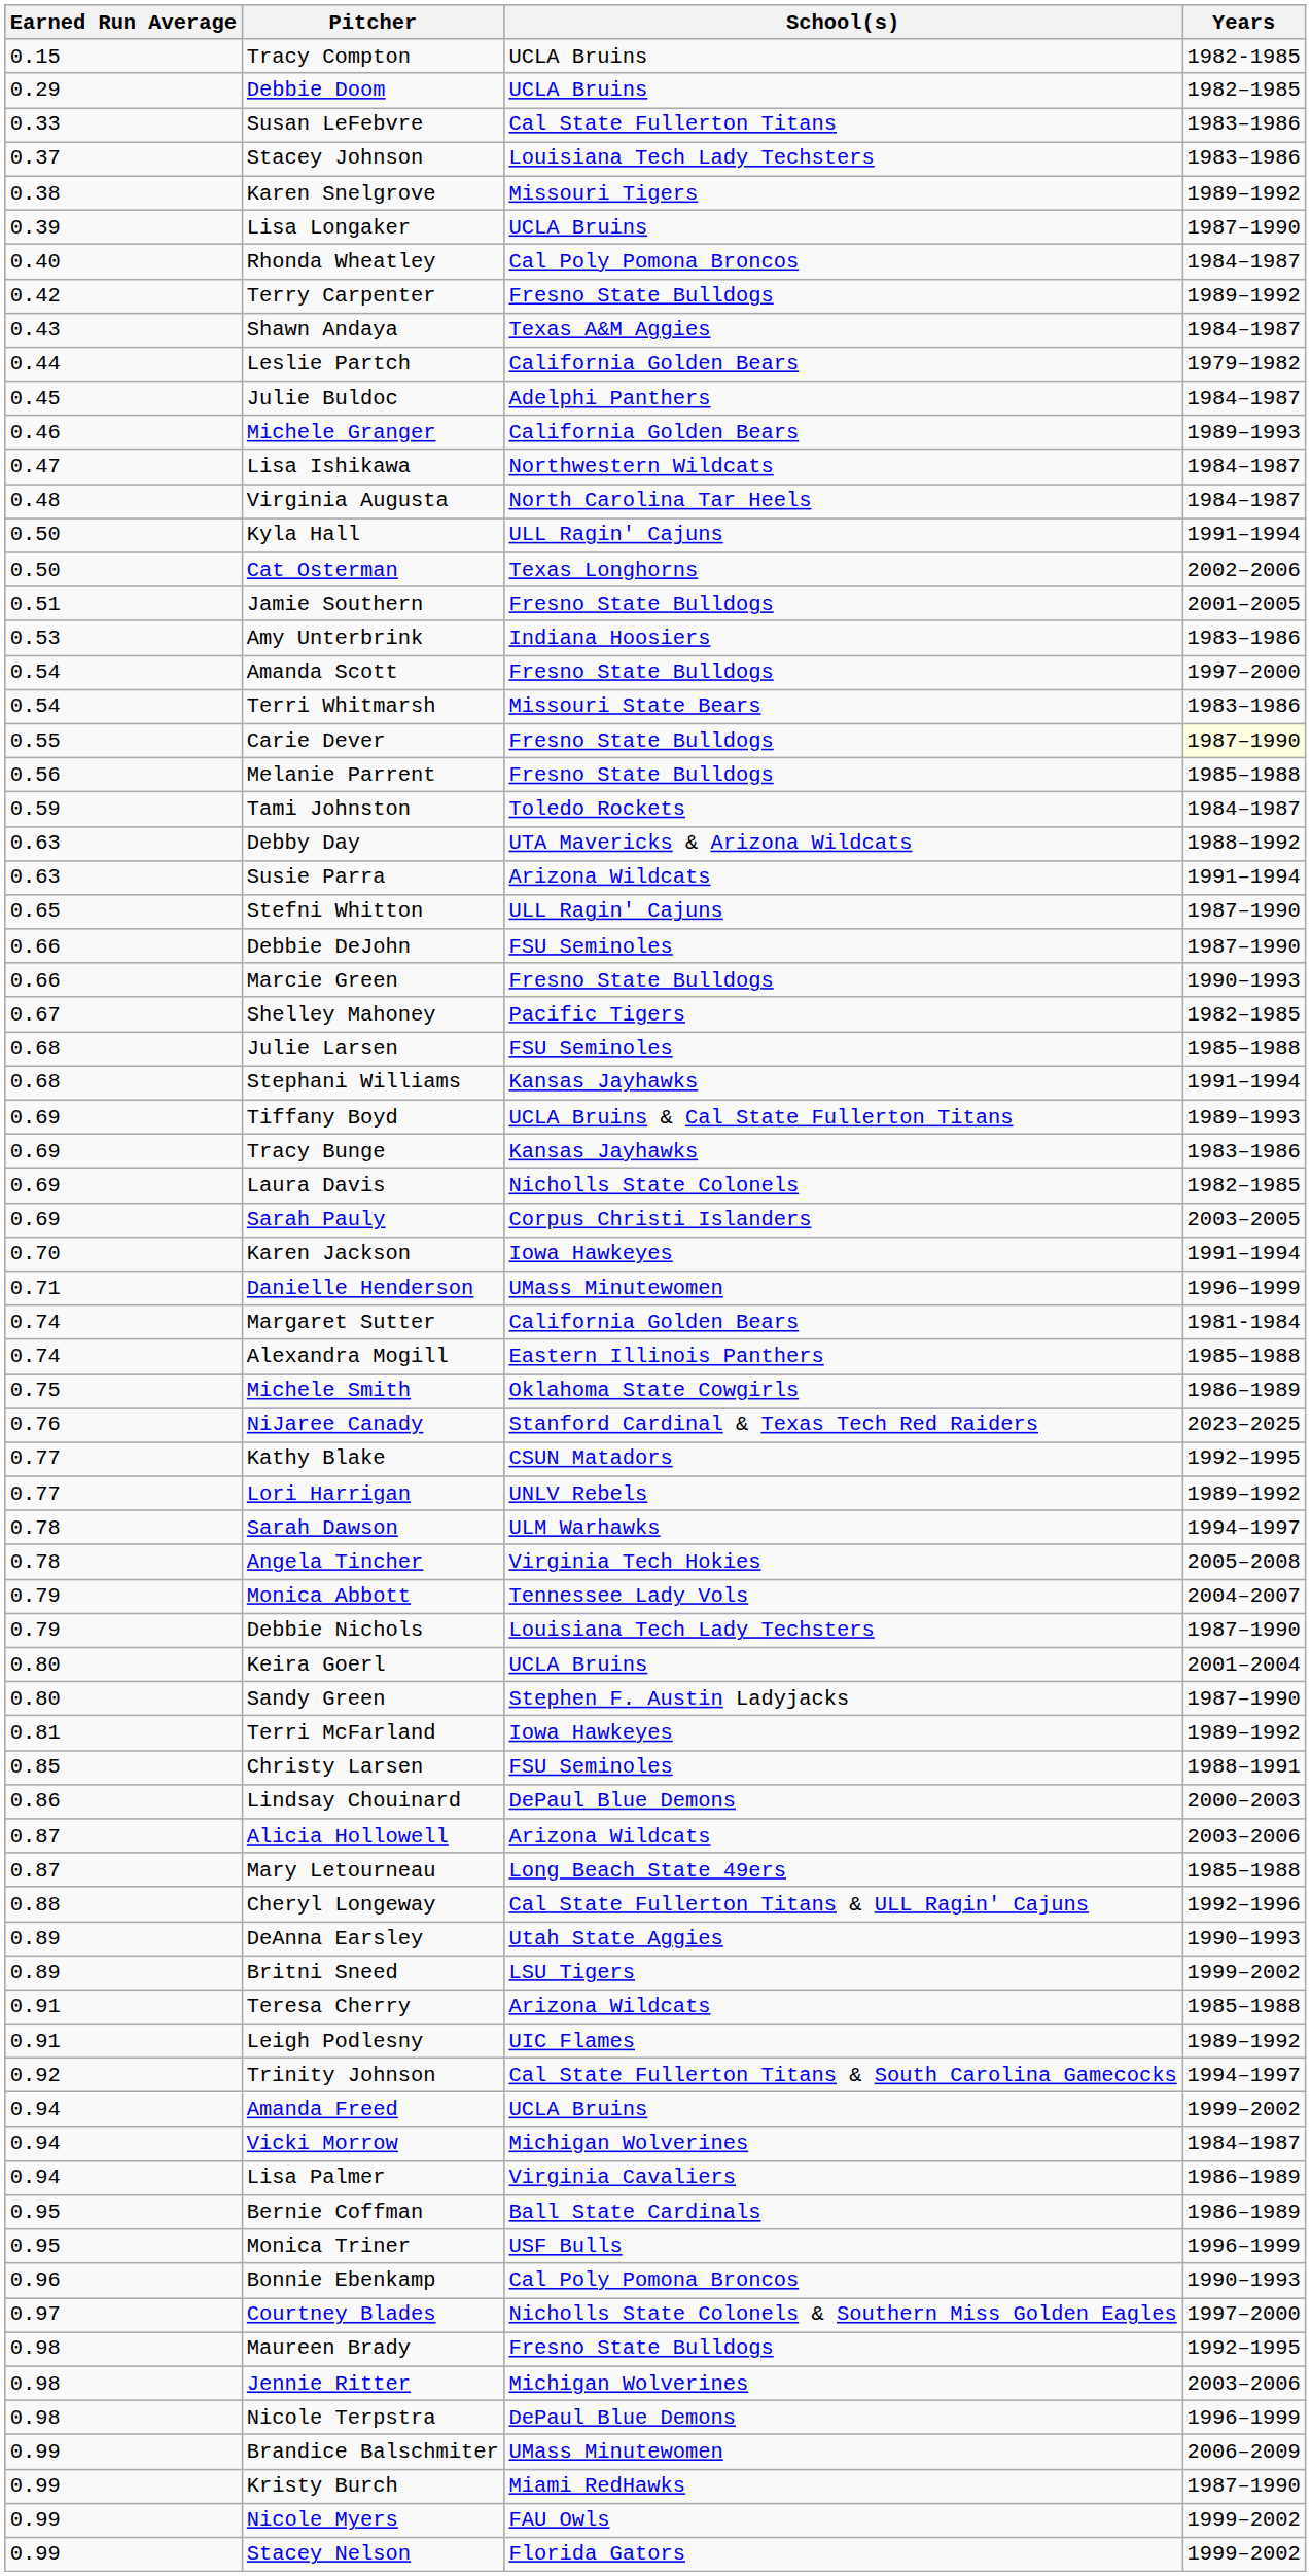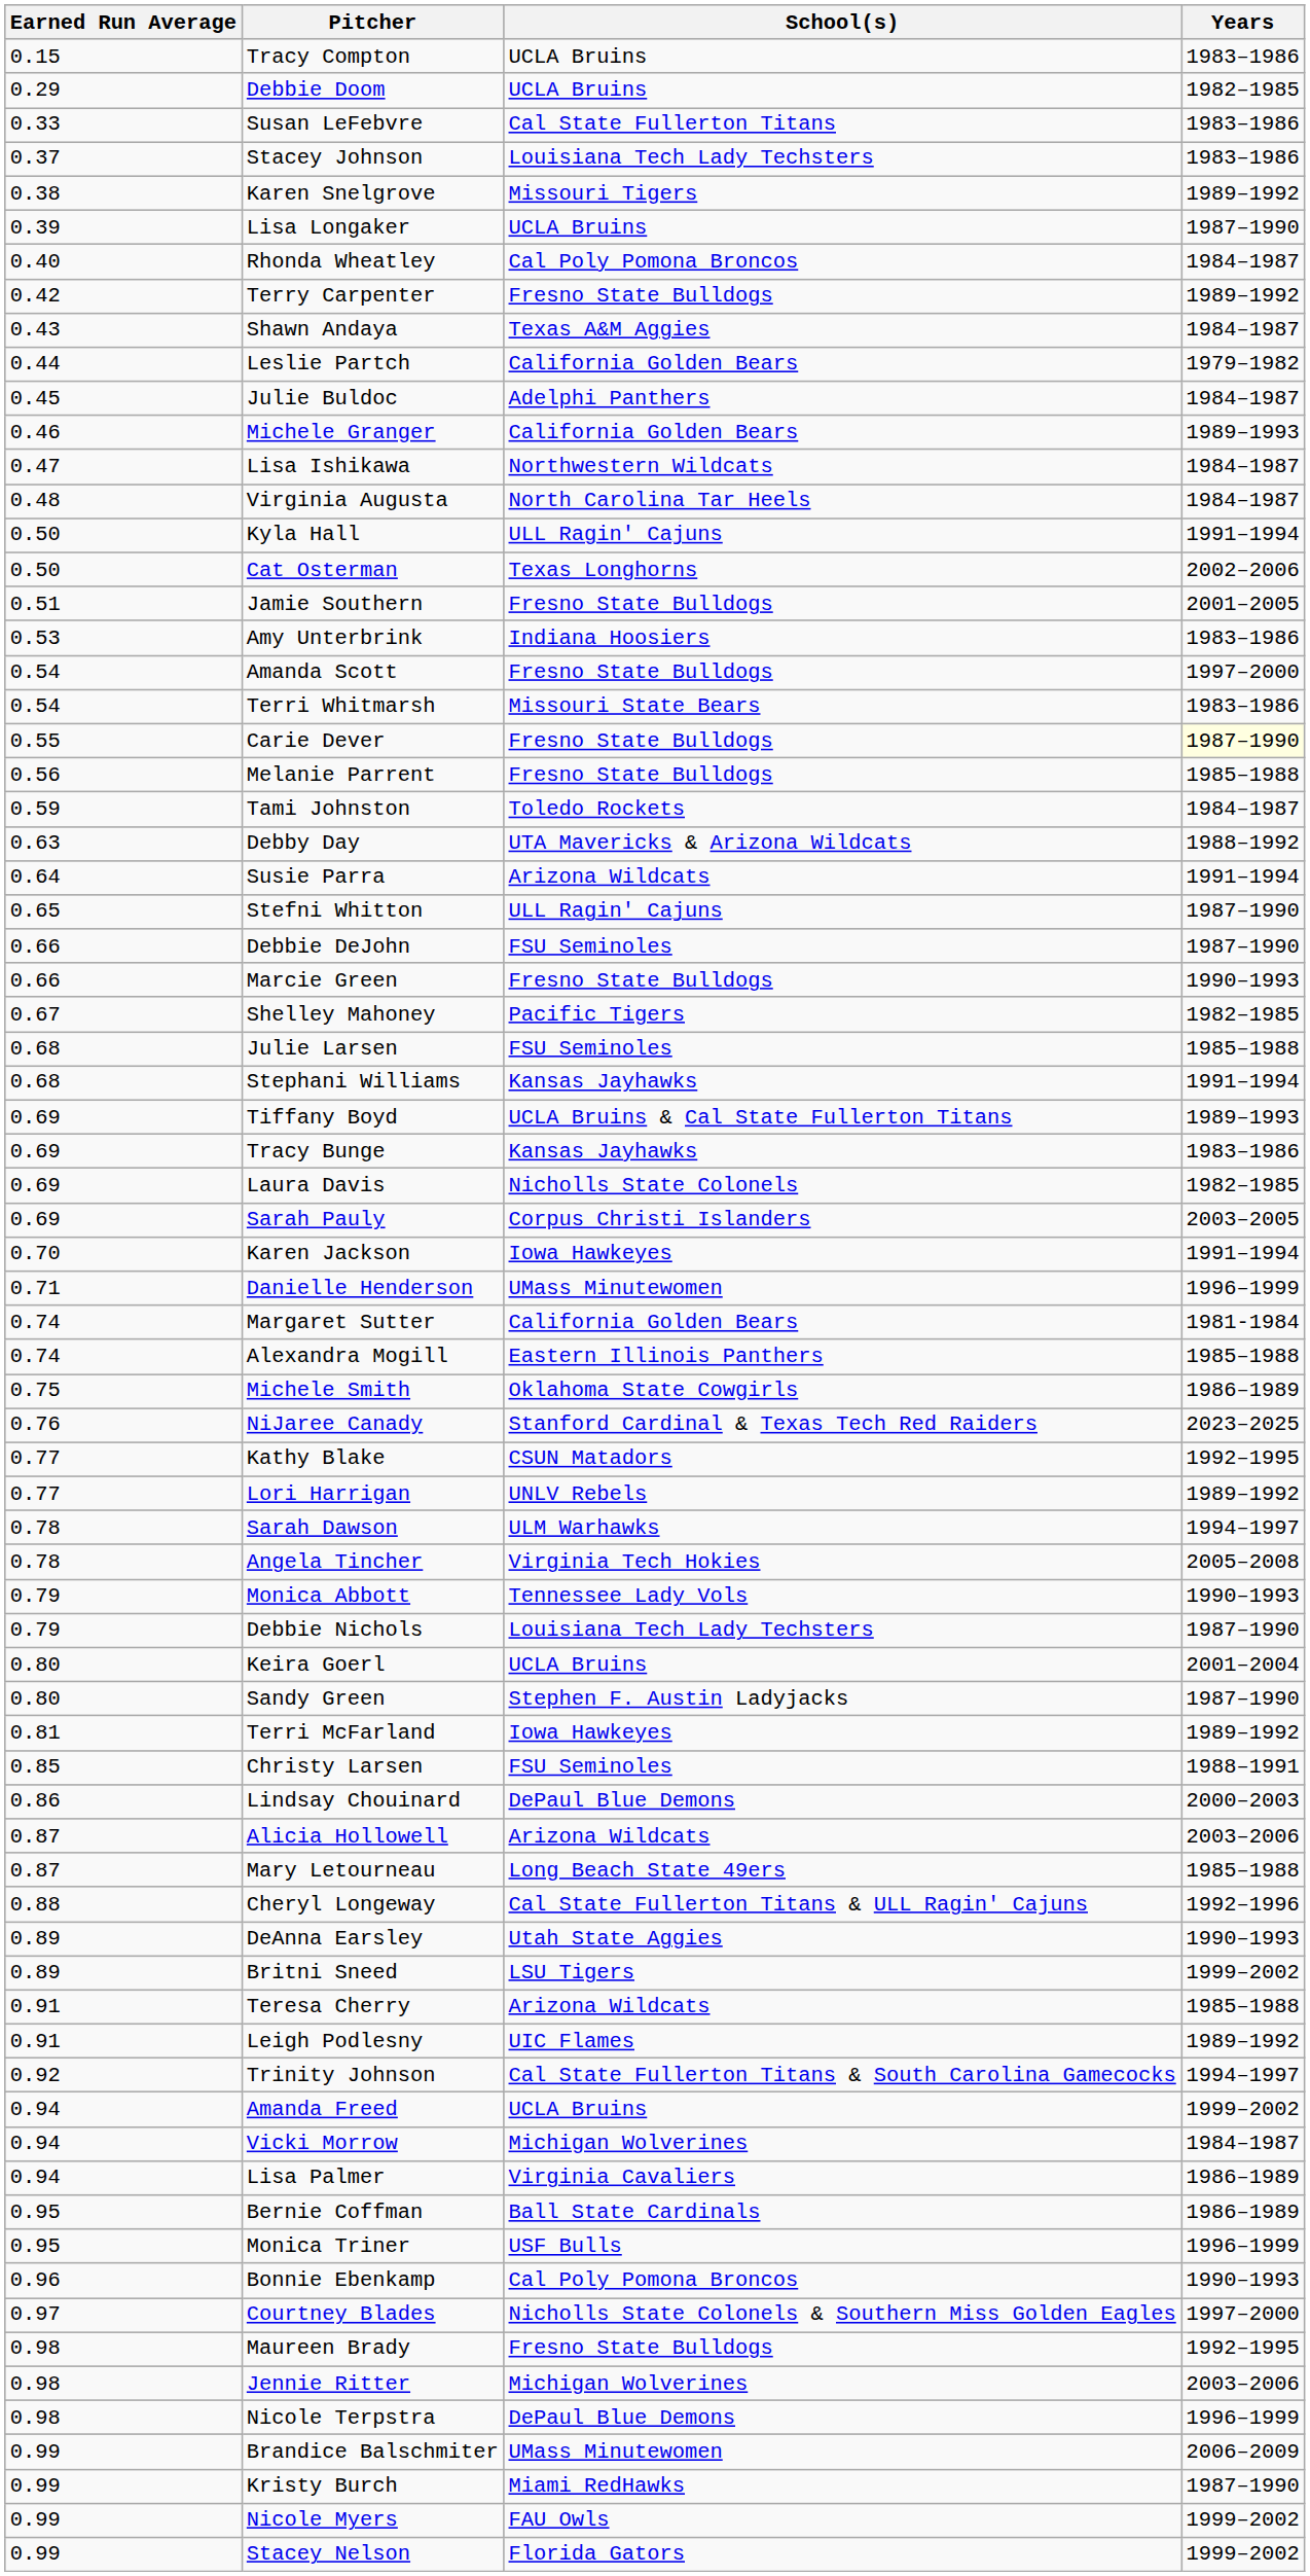Tracy Compton | Years: 1982-1985 -> 1983–1986
Susie Parra | Earned Run Average: 0.63 -> 0.64
Monica Abbott | Years: 2004–2007 -> 1990–1993
